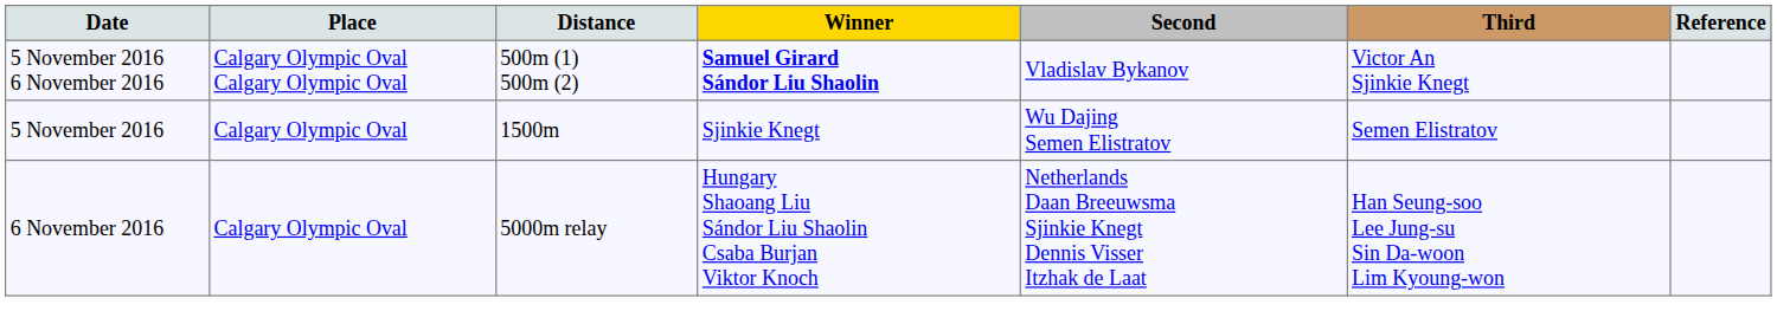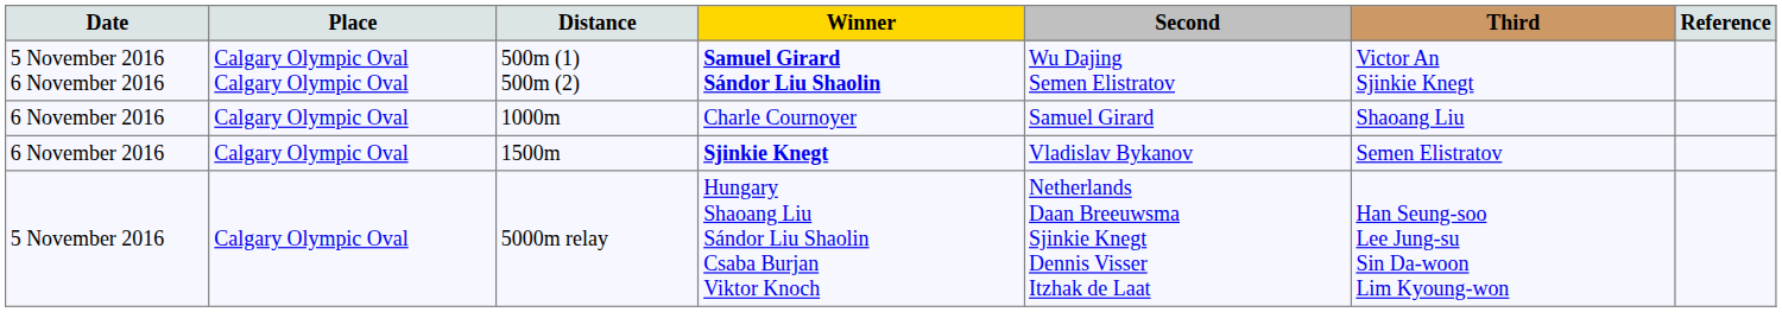500m (1) 500m (2) | Second: Vladislav Bykanov -> Wu Dajing Semen Elistratov
+ row: 6 November 2016 | Calgary Olympic Oval | 1000m | Charle Cournoyer | Samuel Girard | Shaoang Liu
1500m | Date: 5 November 2016 -> 6 November 2016
1500m | Winner: normal -> bold
1500m | Second: Wu Dajing Semen Elistratov -> Vladislav Bykanov
5000m relay | Date: 6 November 2016 -> 5 November 2016
